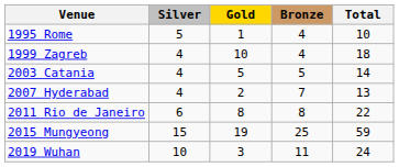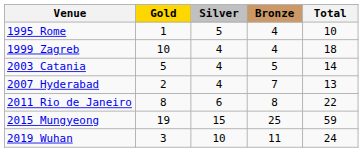columns swapped: Gold <-> Silver
